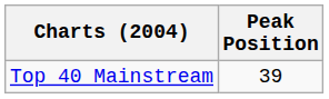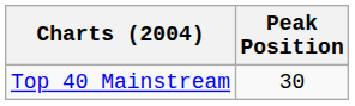Top 40 Mainstream | Peak Position: 39 -> 30
